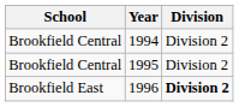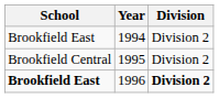1994 | School: Brookfield Central -> Brookfield East
1996 | School: normal -> bold
